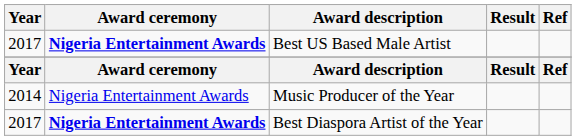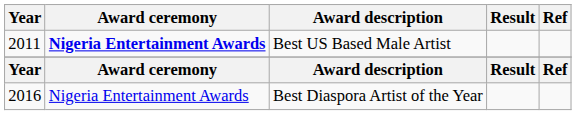Best US Based Male Artist | Year: 2017 -> 2011
- row: 2014 | Nigeria Entertainment Awards | Music Producer of the Year
Best Diaspora Artist of the Year | Year: 2017 -> 2016
Best Diaspora Artist of the Year | Award ceremony: bold -> normal
